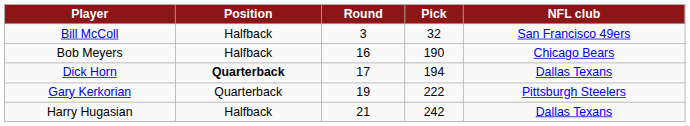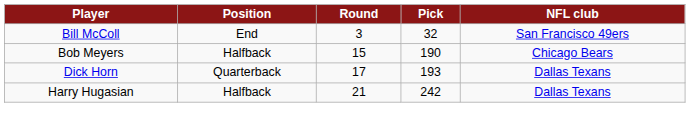Bill McColl | Position: Halfback -> End
Bob Meyers | Round: 16 -> 15
Dick Horn | Position: bold -> normal
Dick Horn | Pick: 194 -> 193
- row: Gary Kerkorian | Quarterback | 19 | 222 | Pittsburgh Steelers
